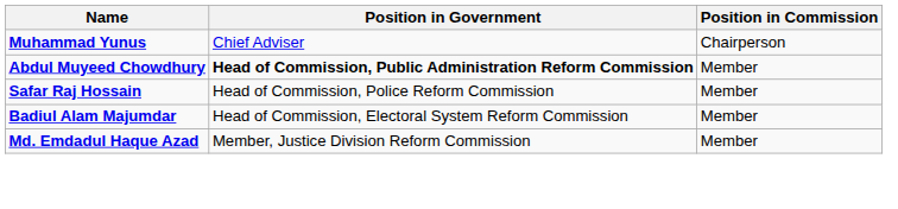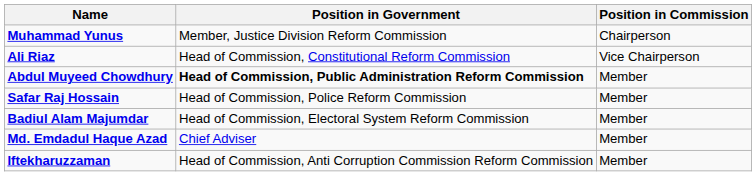Muhammad Yunus | Position in Government: Chief Adviser -> Member, Justice Division Reform Commission
+ row: Ali Riaz | Head of Commission, Constitutional Reform Commission | Vice Chairperson
Md. Emdadul Haque Azad | Position in Government: Member, Justice Division Reform Commission -> Chief Adviser
+ row: Iftekharuzzaman | Head of Commission, Anti Corruption Commission Reform Commission | Member
